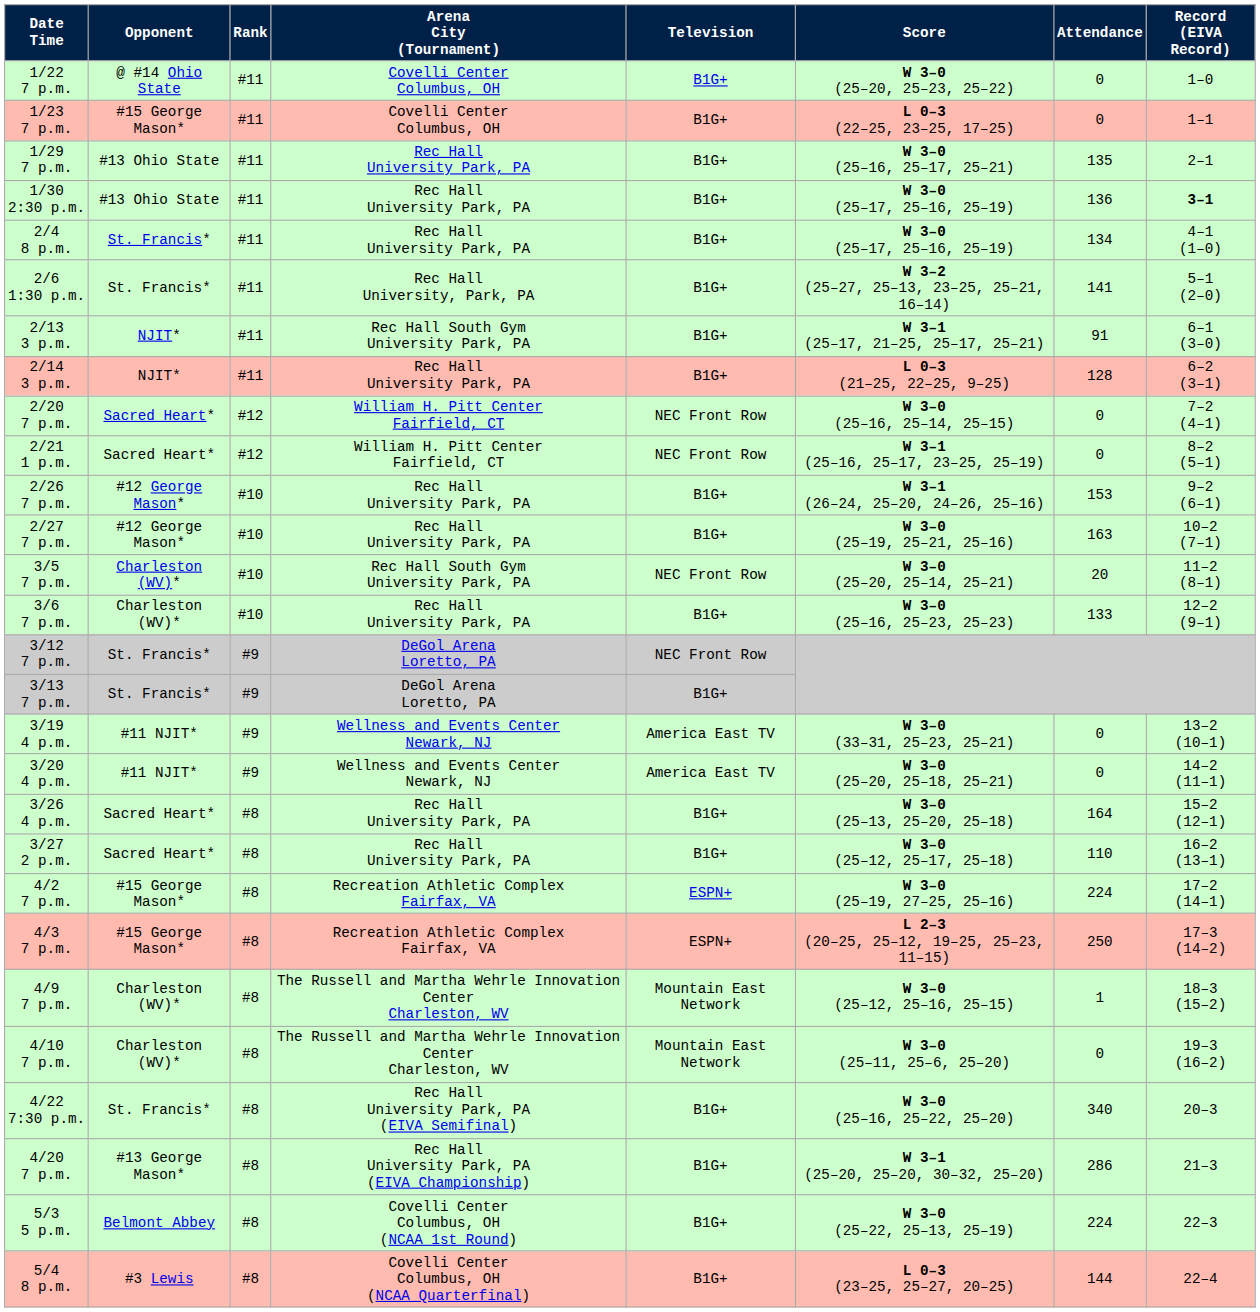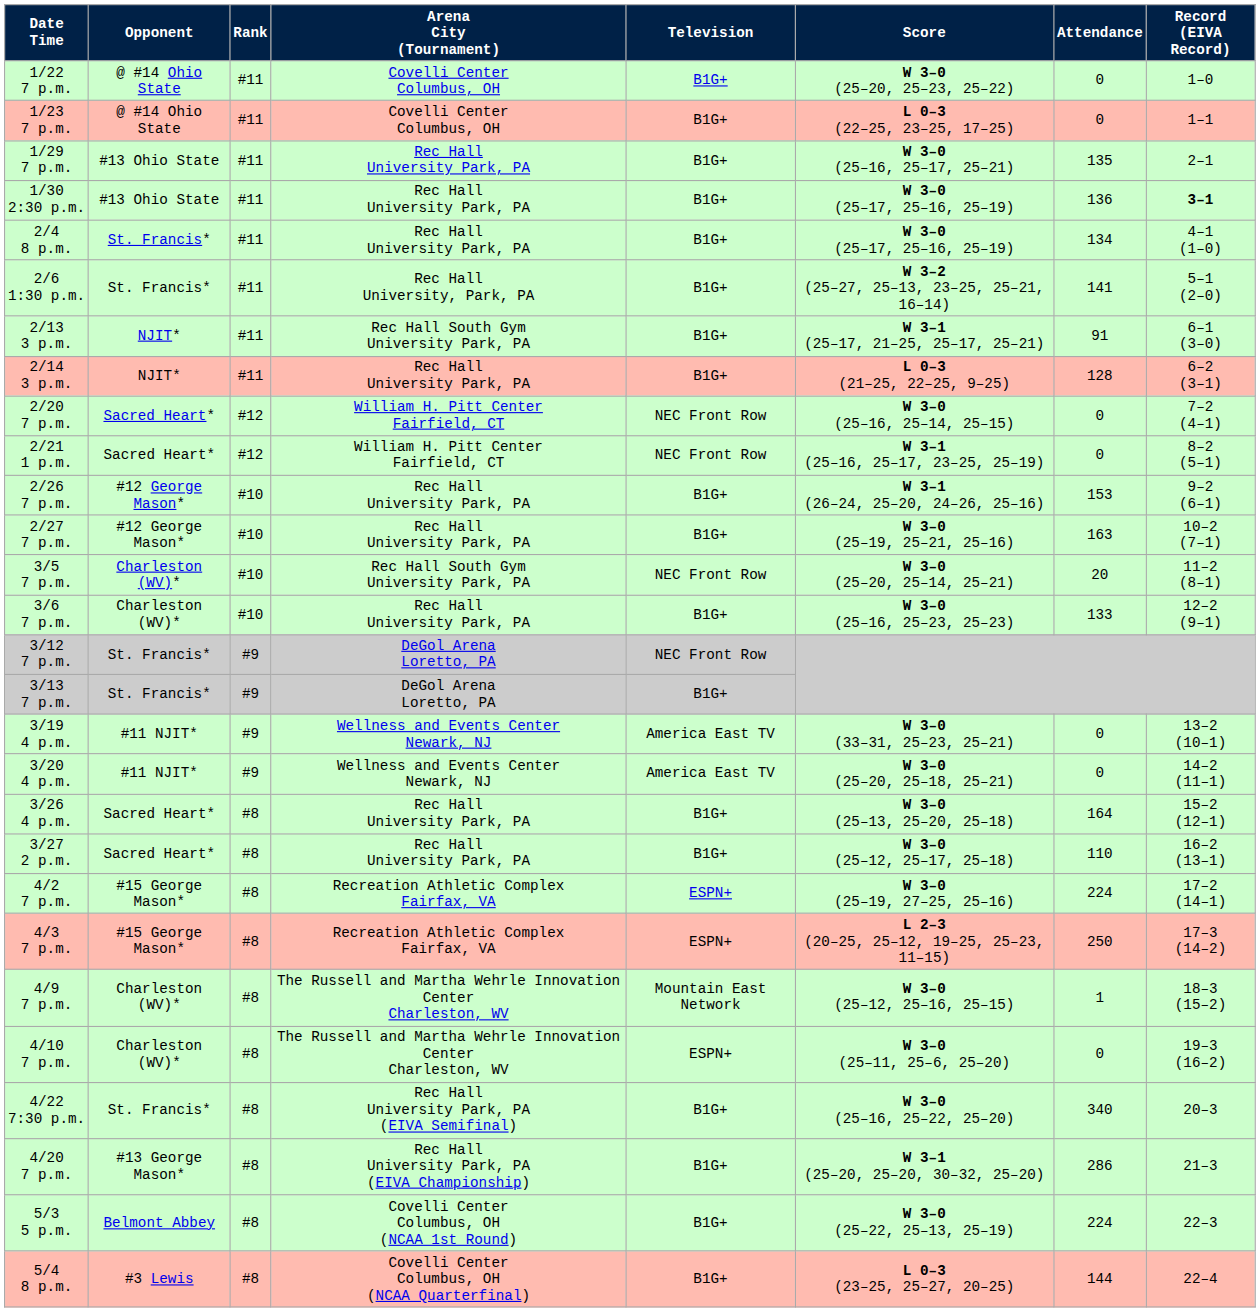1/23 7 p.m. | Opponent: #15 George Mason* -> @ #14 Ohio State
4/10 7 p.m. | Television: Mountain East Network -> ESPN+
